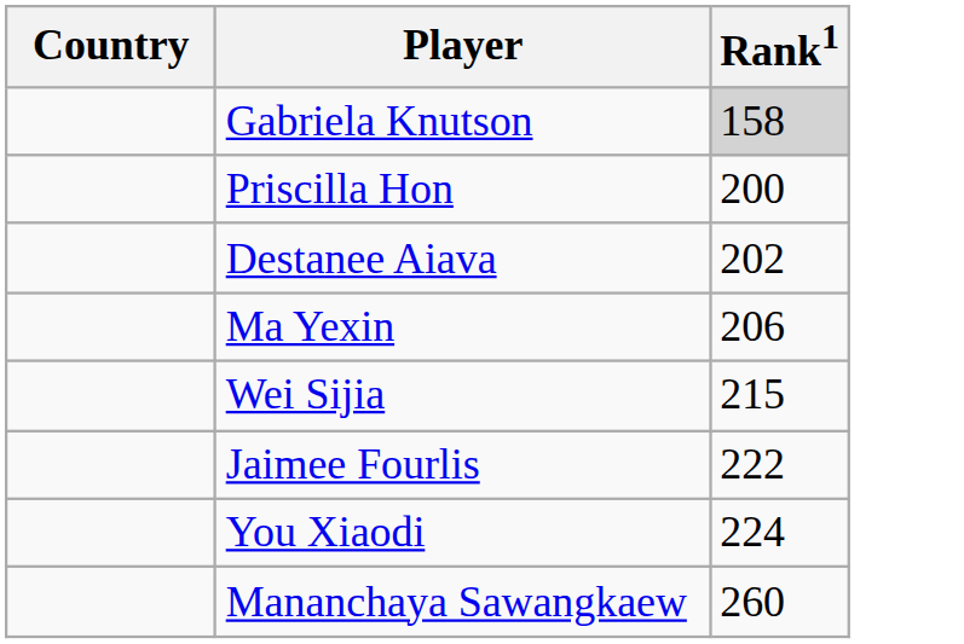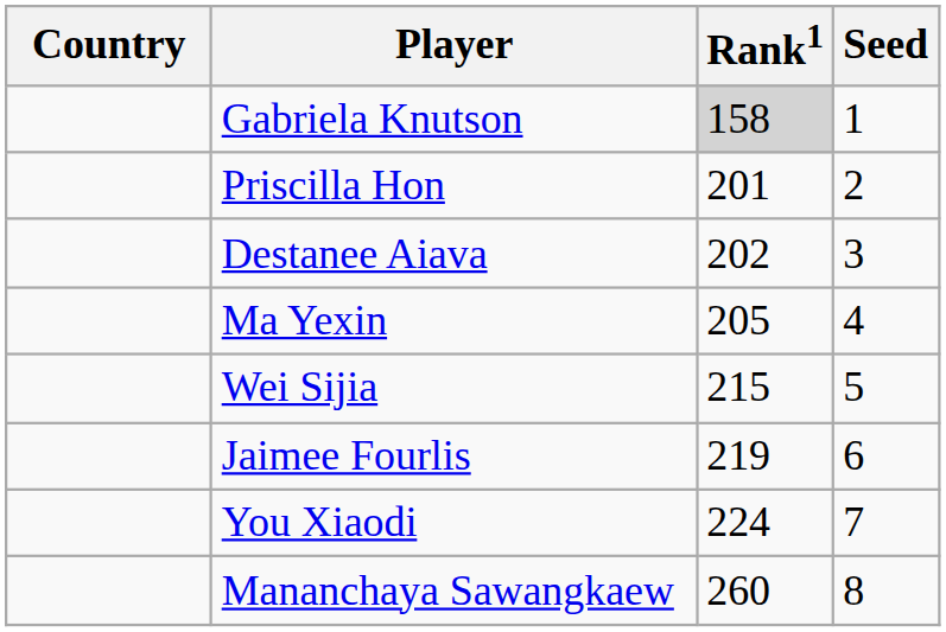+ column: Seed | 1 | 2 | 3 | 4 | 5 | 6 | 7 | 8
Priscilla Hon | Rank1: 200 -> 201
Ma Yexin | Rank1: 206 -> 205
Jaimee Fourlis | Rank1: 222 -> 219
